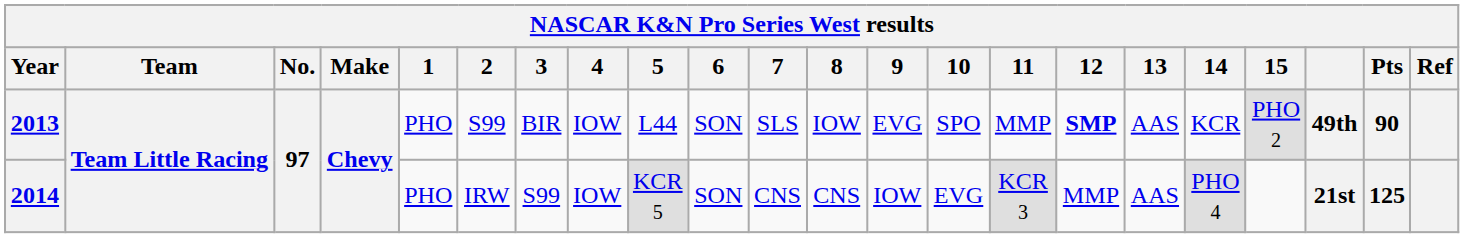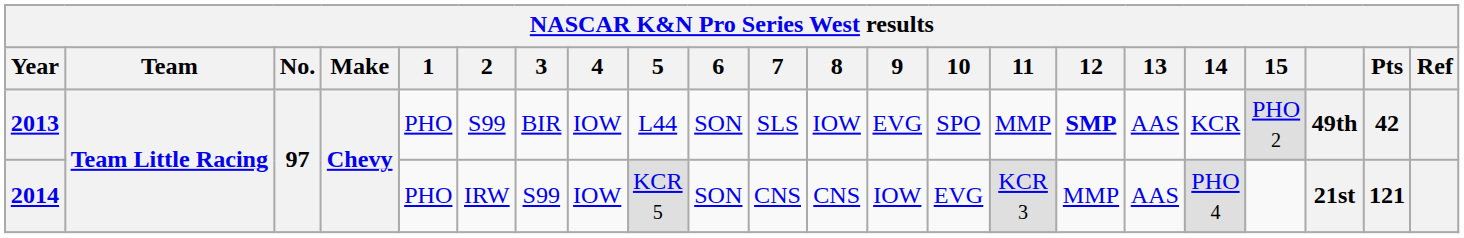2013 | Pts: 90 -> 42
2014 | Pts: 125 -> 121
